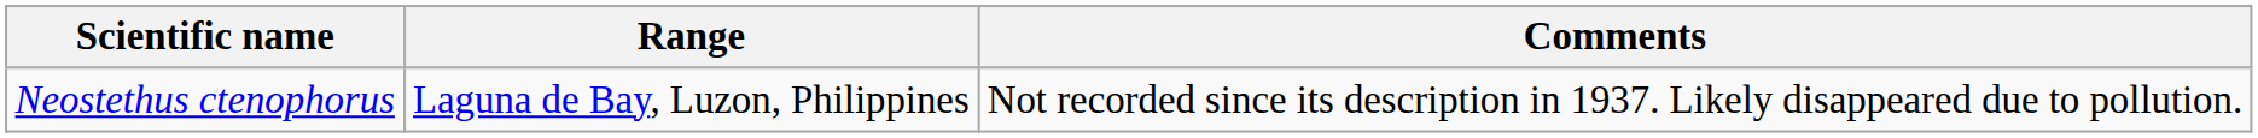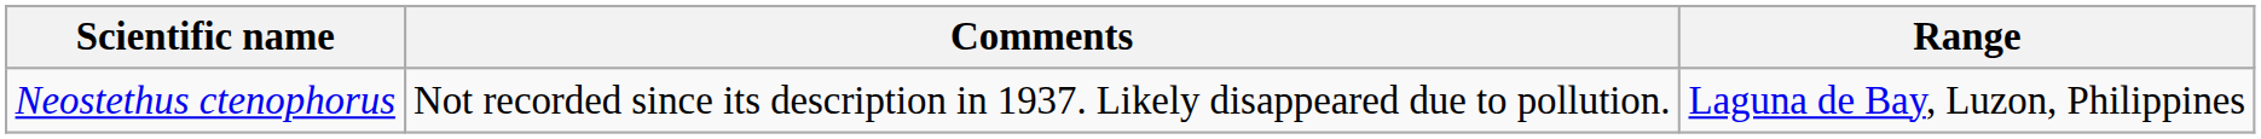columns swapped: Range <-> Comments
